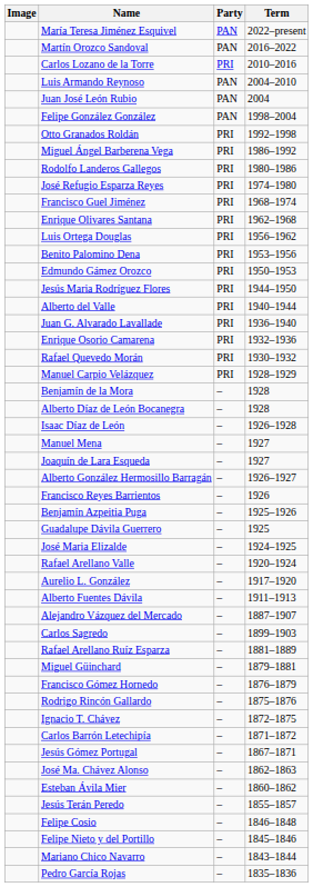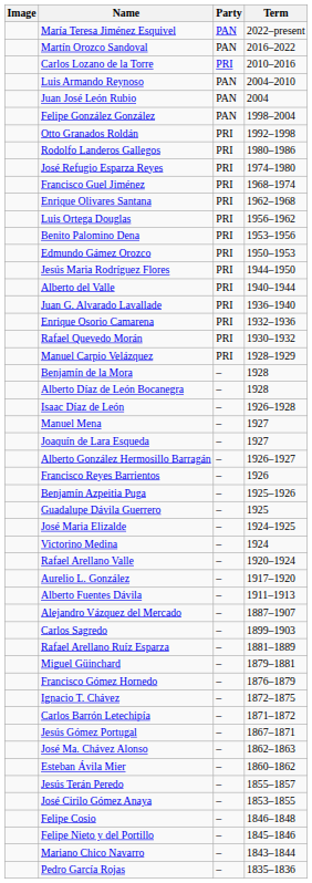- row: Miguel Ángel Barberena Vega | PRI | 1986–1992
+ row: Victorino Medina | – | 1924
- row: Rodrigo Rincón Gallardo | – | 1875–1876
+ row: José Cirilo Gómez Anaya | – | 1853–1855
